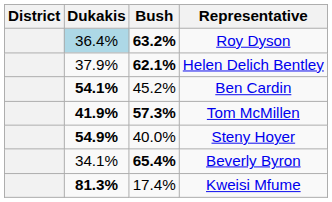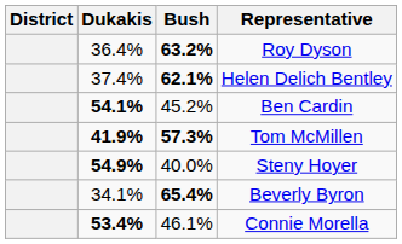Roy Dyson | Dukakis: lightblue background -> no background
Helen Delich Bentley | Dukakis: 37.9% -> 37.4%
- row: 81.3% | 17.4% | Kweisi Mfume
+ row: 53.4% | 46.1% | Connie Morella
